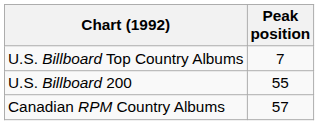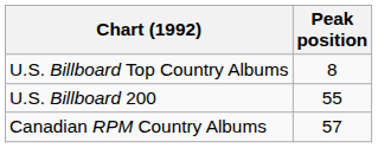U.S. Billboard Top Country Albums | Peak position: 7 -> 8
